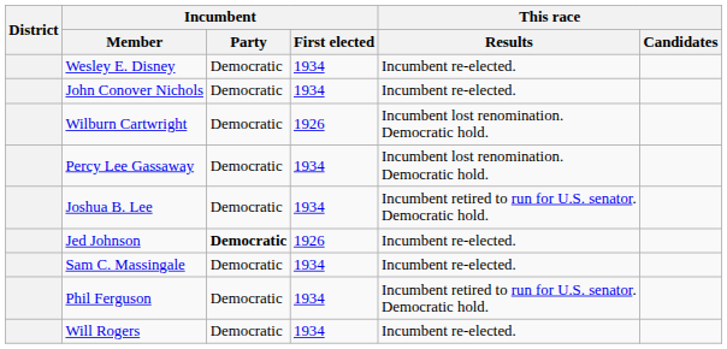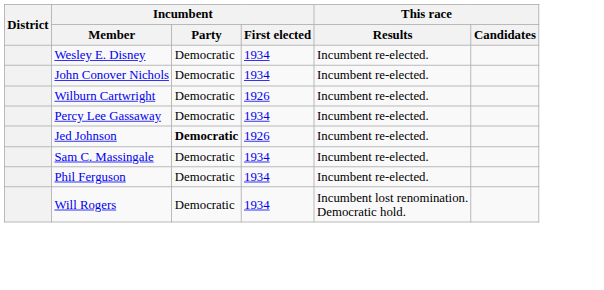Wilburn Cartwright | This race / Results: Incumbent lost renomination. Democratic hold. -> Incumbent re-elected.
Percy Lee Gassaway | This race / Results: Incumbent lost renomination. Democratic hold. -> Incumbent re-elected.
- row: Joshua B. Lee | Democratic | 1934 | Incumbent retired to run for U.S. senator. Democratic hold.
Phil Ferguson | This race / Results: Incumbent retired to run for U.S. senator. Democratic hold. -> Incumbent re-elected.
Will Rogers | This race / Results: Incumbent re-elected. -> Incumbent lost renomination. Democratic hold.
